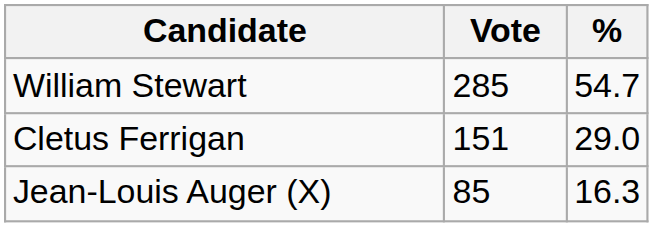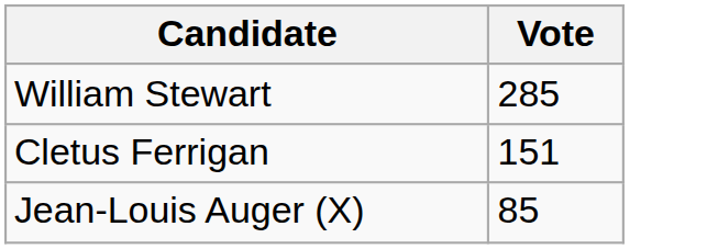- column: % | 54.7 | 29.0 | 16.3
